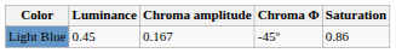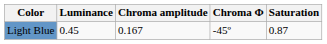Light Blue | Saturation: 0.86 -> 0.87
